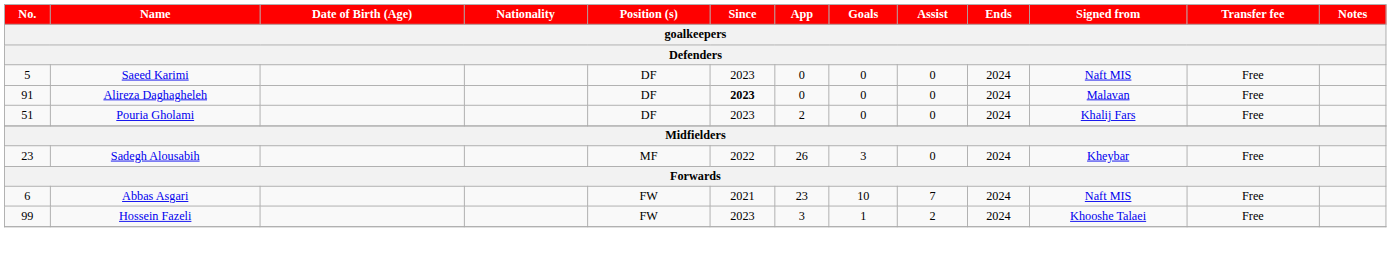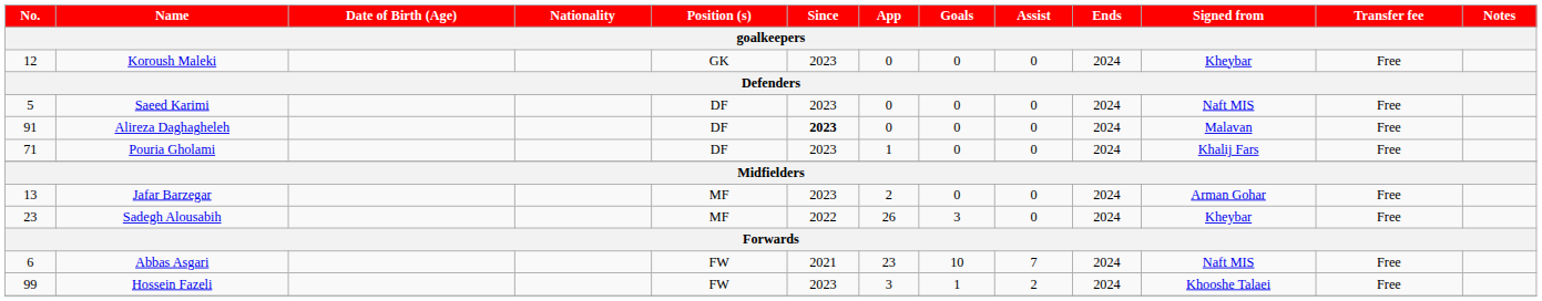+ row: 12 | Koroush Maleki | GK | 2023 | 0 | 0 | 0 | 2024 | Kheybar | Free
Pouria Gholami | No.: 51 -> 71
Pouria Gholami | App: 2 -> 1
+ row: 13 | Jafar Barzegar | MF | 2023 | 2 | 0 | 0 | 2024 | Arman Gohar | Free
